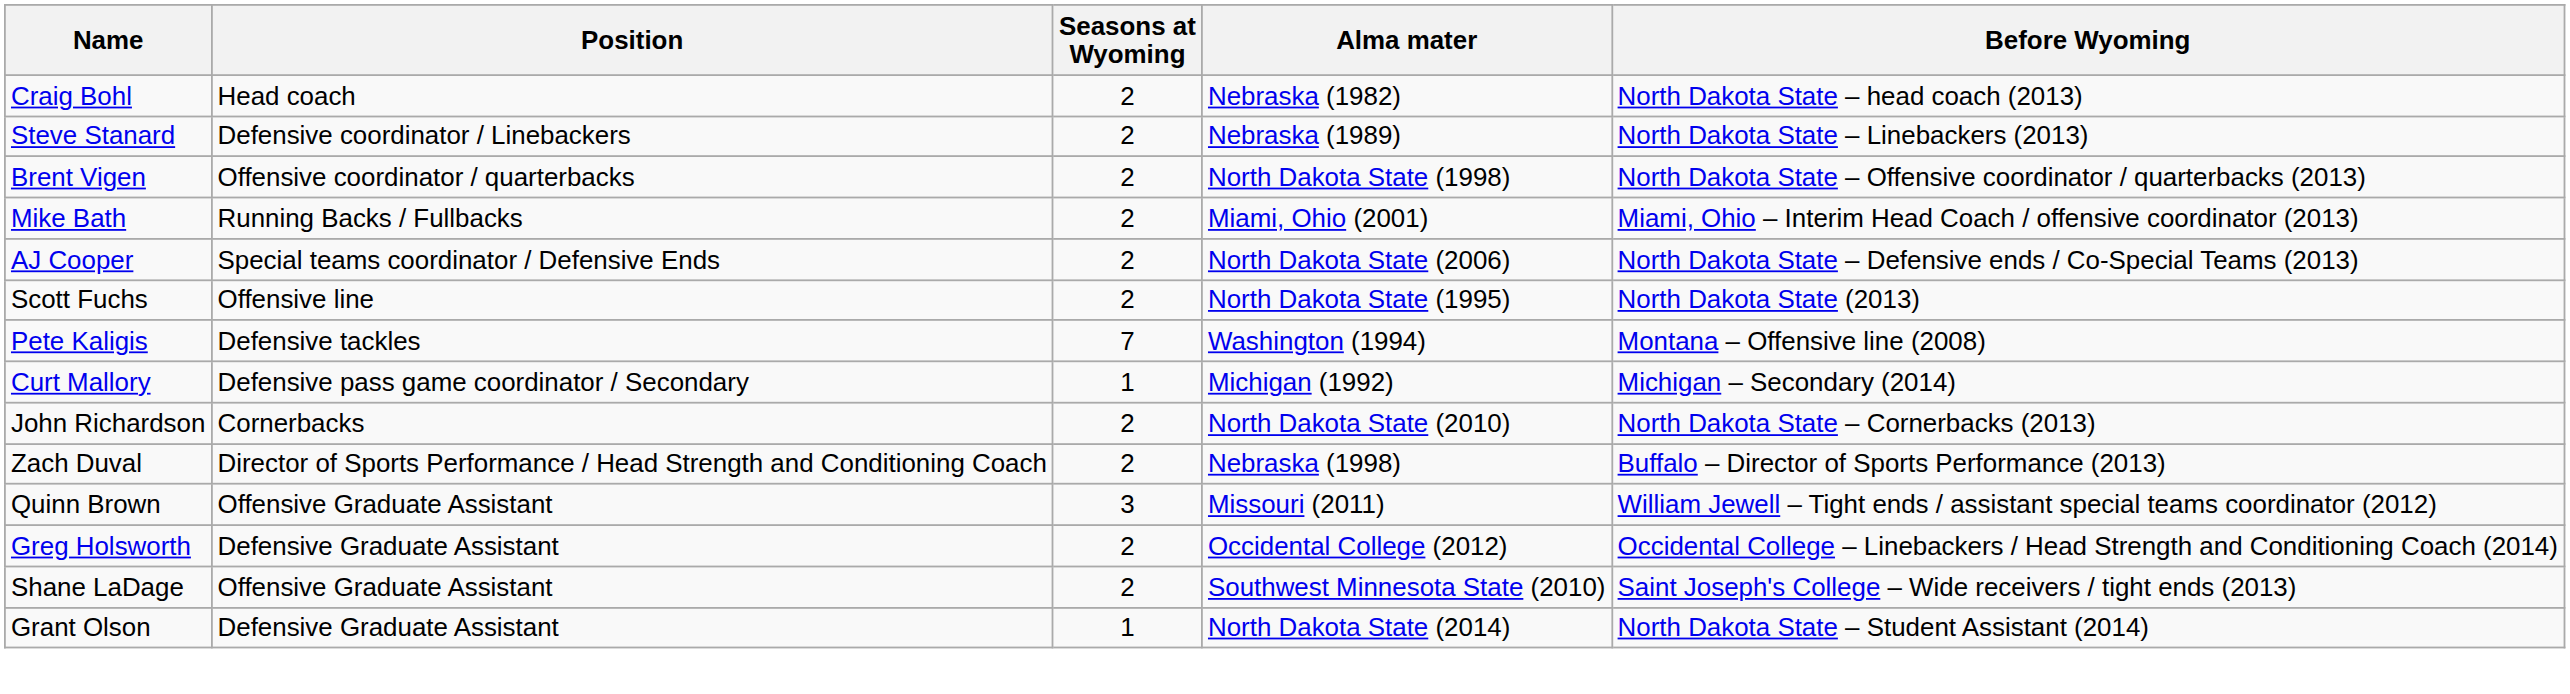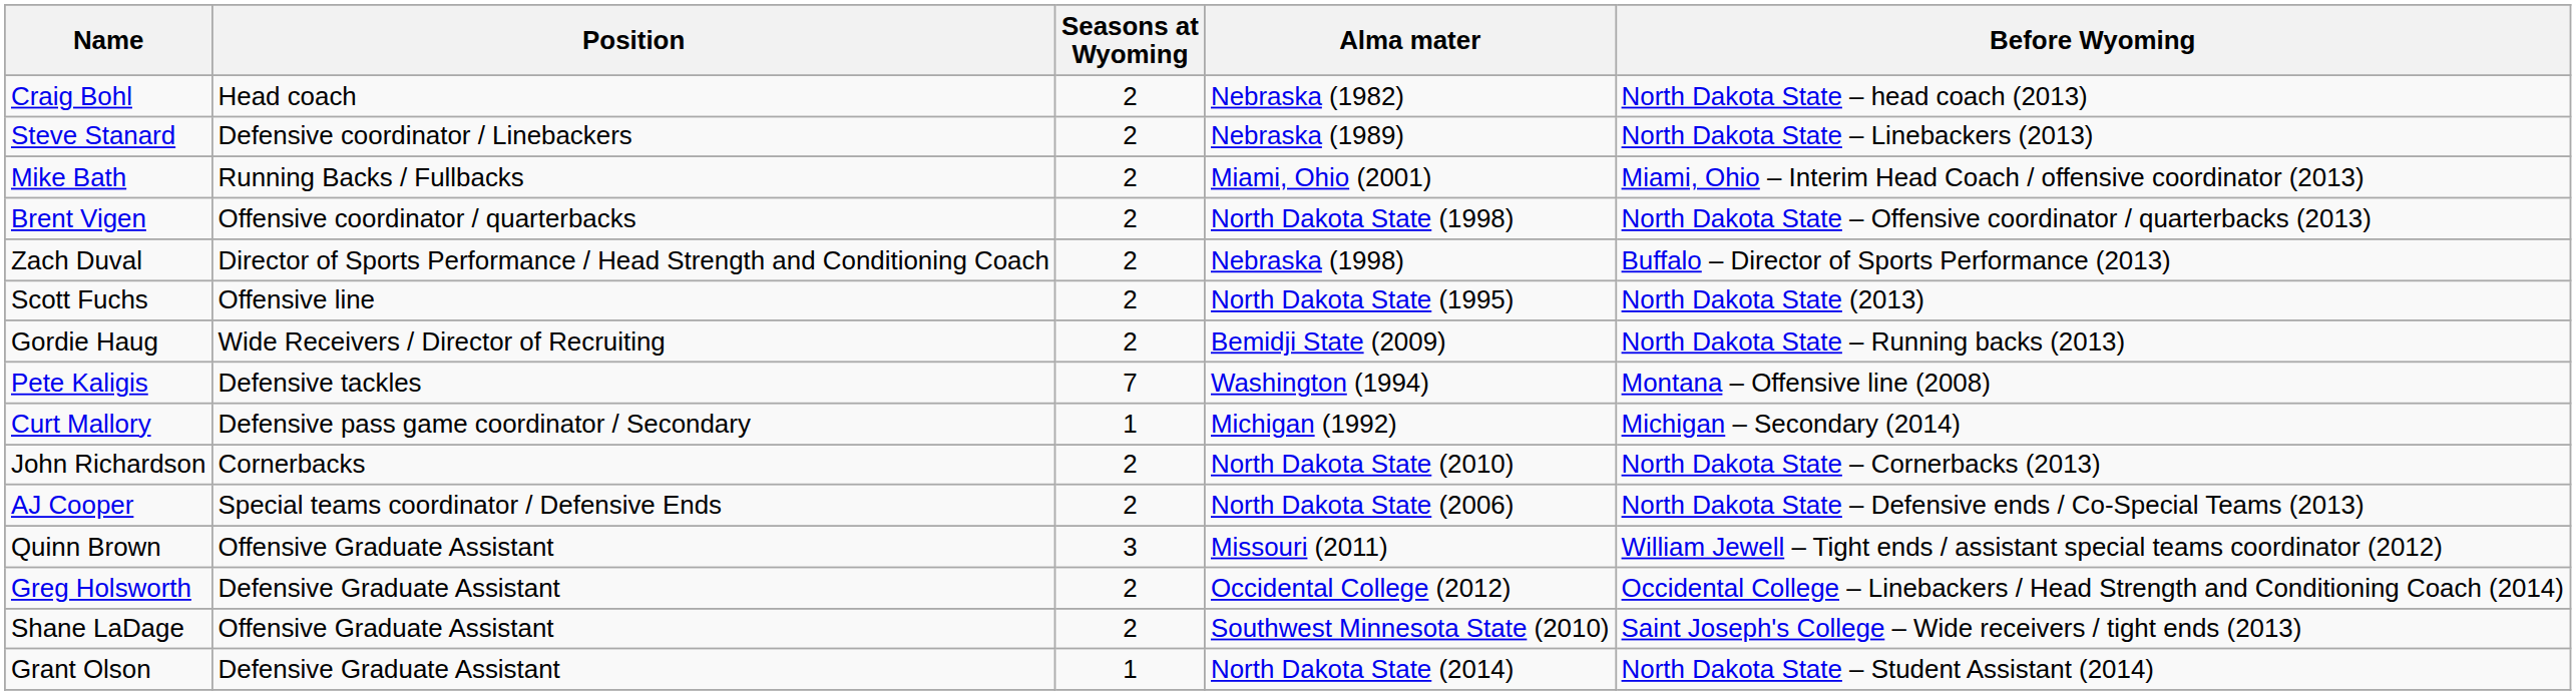rows swapped: Brent Vigen <-> Mike Bath
rows swapped: AJ Cooper <-> Zach Duval
+ row: Gordie Haug | Wide Receivers / Director of Recruiting | 2 | Bemidji State (2009) | North Dakota State – Running backs (2013)
